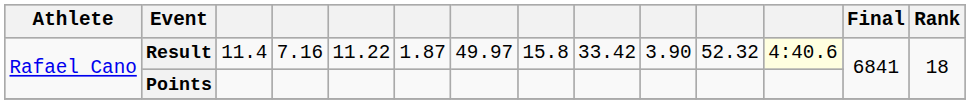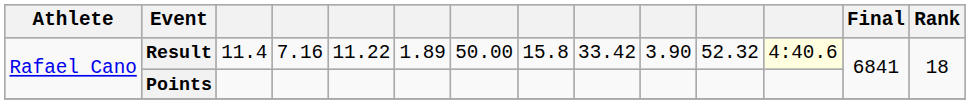Result | column 6: 1.87 -> 1.89
Result | column 7: 49.97 -> 50.00
